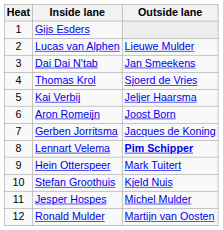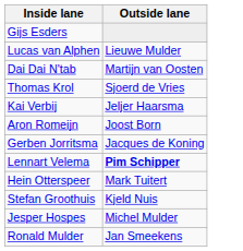- column: Heat | 1 | 2 | 3 | 4 | 5 | 6 | 7 | 8 | 9 | 10 | 11 | 12
Dai Dai N'tab | Outside lane: Jan Smeekens -> Martijn van Oosten
Ronald Mulder | Outside lane: Martijn van Oosten -> Jan Smeekens
